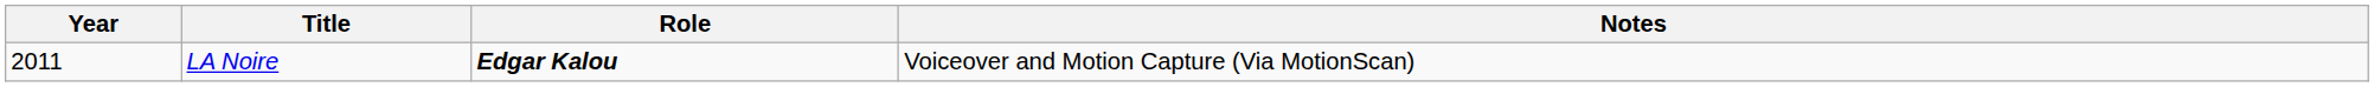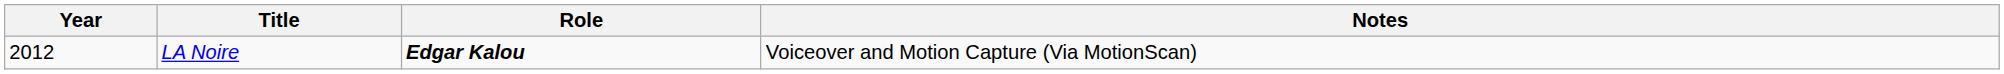LA Noire | Year: 2011 -> 2012
